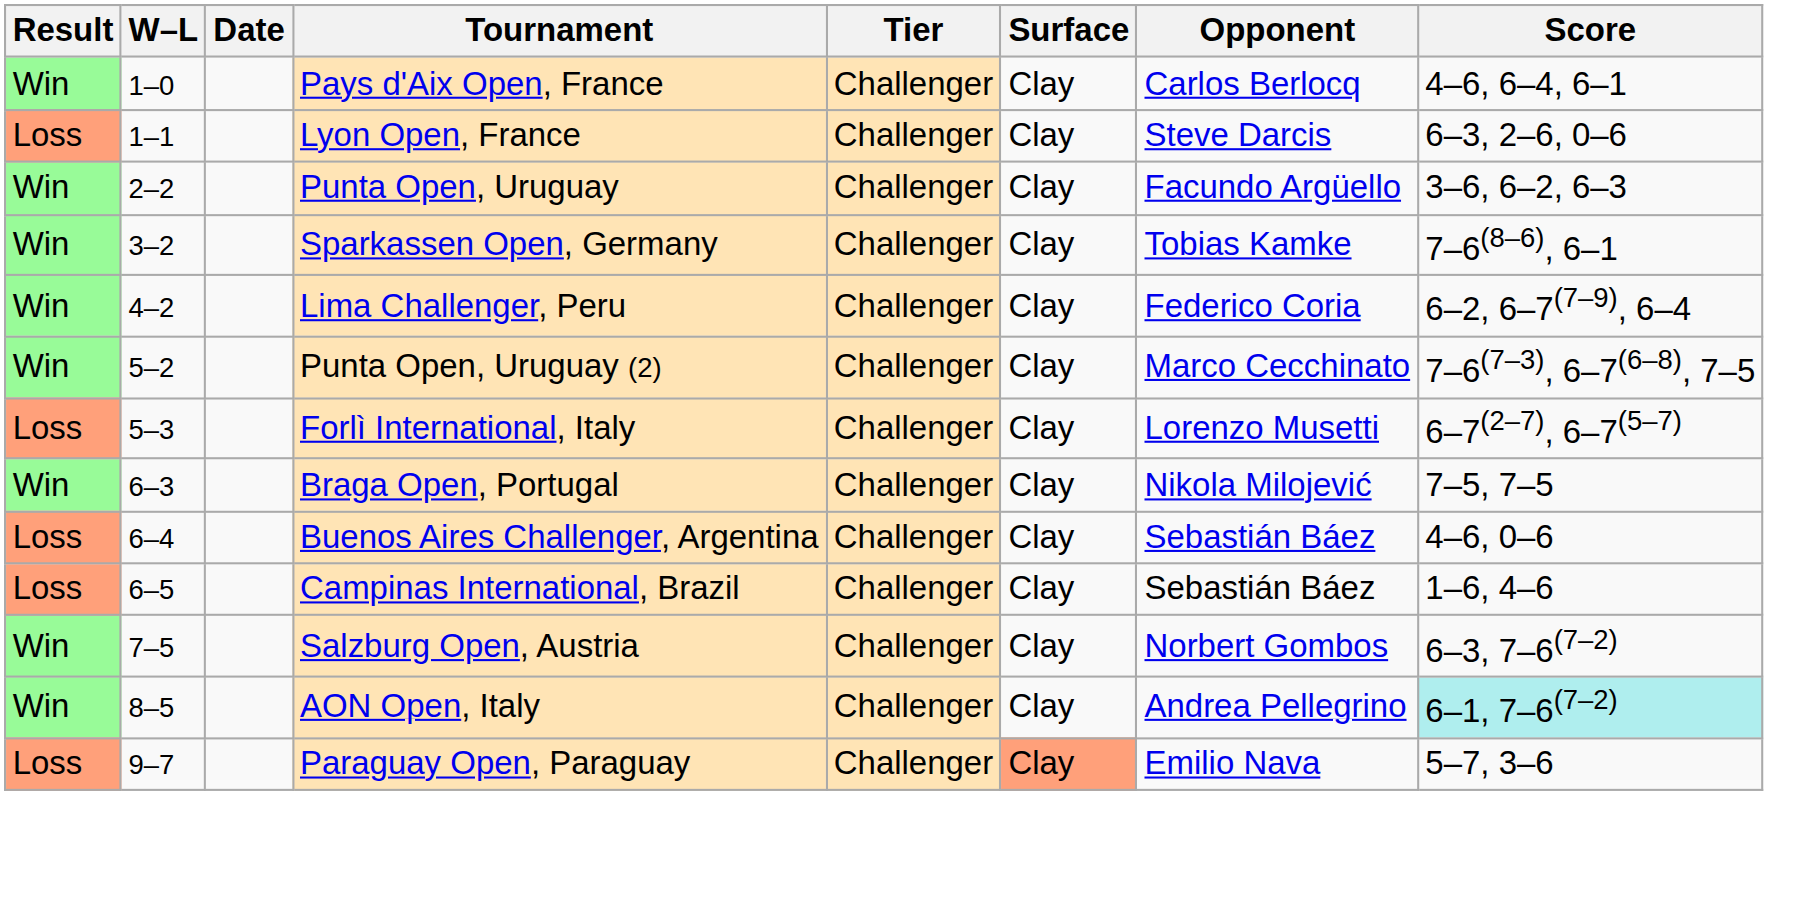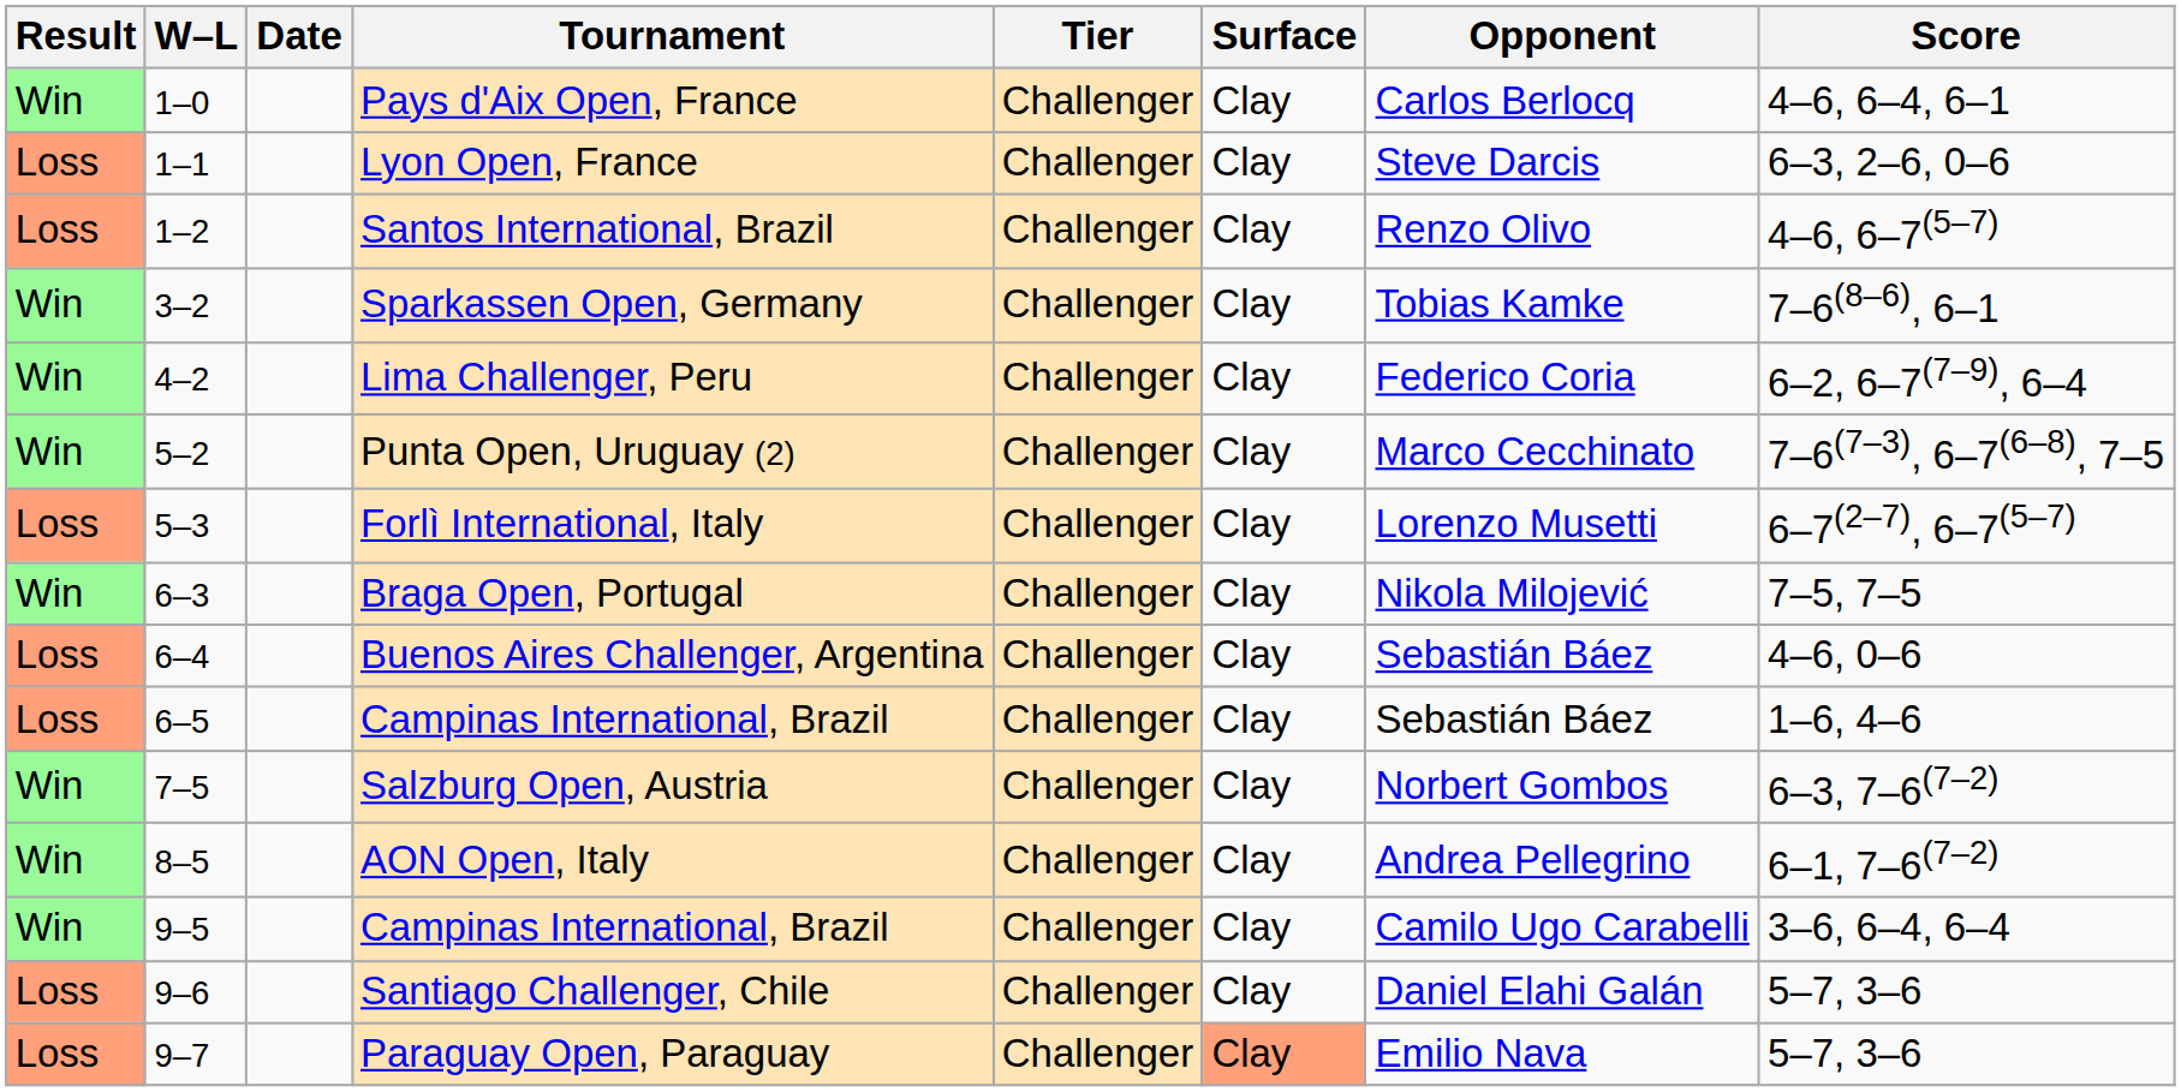+ row: Loss | 1–2 | Santos International, Brazil | Challenger | Clay | Renzo Olivo | 4–6, 6–7(5–7)
- row: Win | 2–2 | Punta Open, Uruguay | Challenger | Clay | Facundo Argüello | 3–6, 6–2, 6–3
AON Open, Italy | Score: paleturquoise background -> no background
+ row: Win | 9–5 | Campinas International, Brazil | Challenger | Clay | Camilo Ugo Carabelli | 3–6, 6–4, 6–4
+ row: Loss | 9–6 | Santiago Challenger, Chile | Challenger | Clay | Daniel Elahi Galán | 5–7, 3–6
